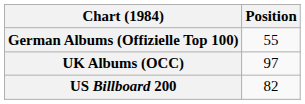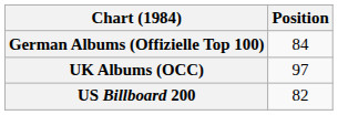German Albums (Offizielle Top 100) | Position: 55 -> 84
